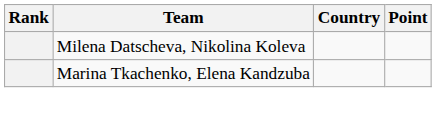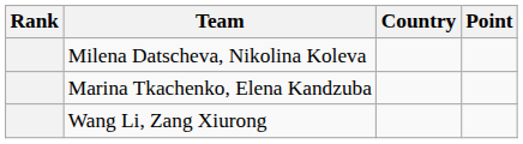+ row: Wang Li, Zang Xiurong
